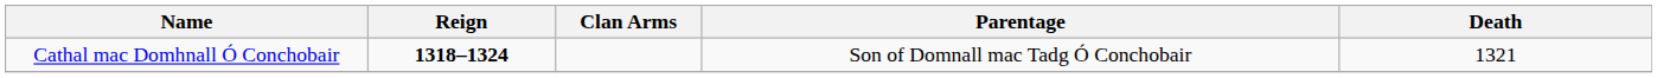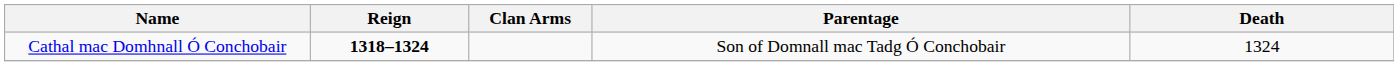Cathal mac Domhnall Ó Conchobair | Death: 1321 -> 1324
